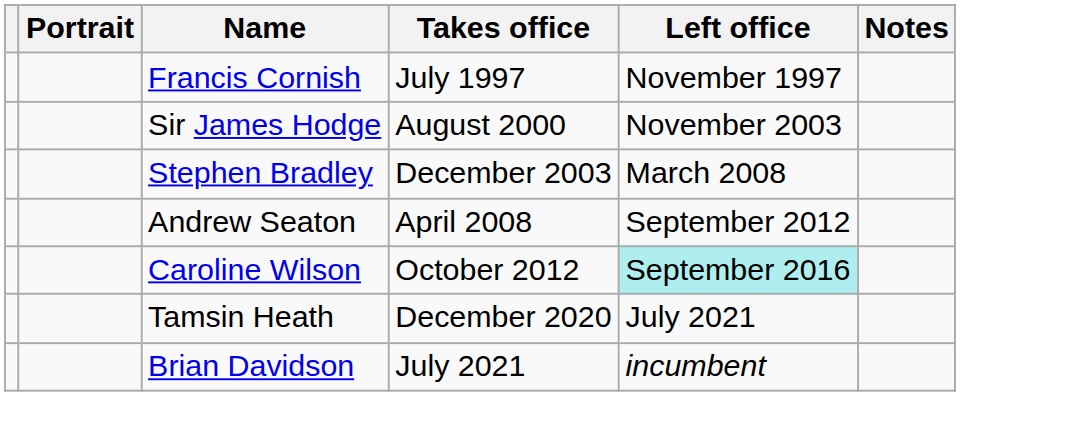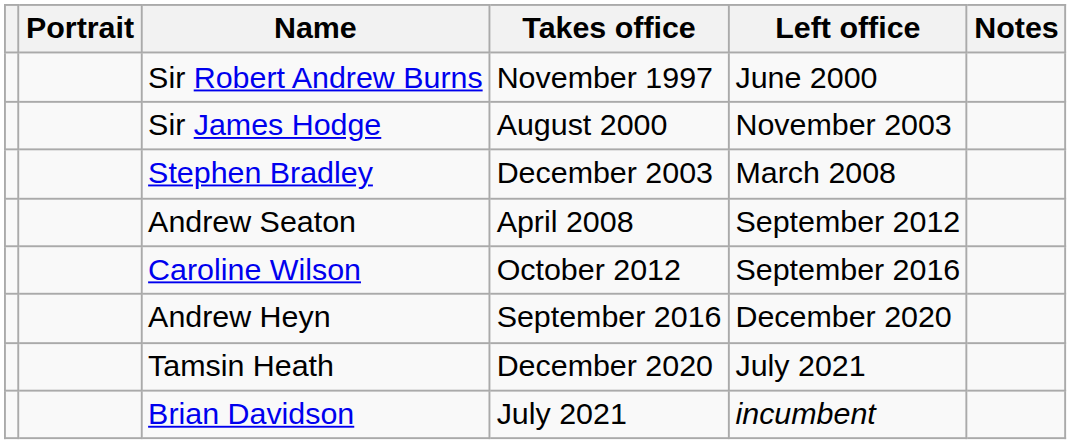- row: Francis Cornish | July 1997 | November 1997
+ row: Sir Robert Andrew Burns | November 1997 | June 2000
Caroline Wilson | Left office: paleturquoise background -> no background
+ row: Andrew Heyn | September 2016 | December 2020
